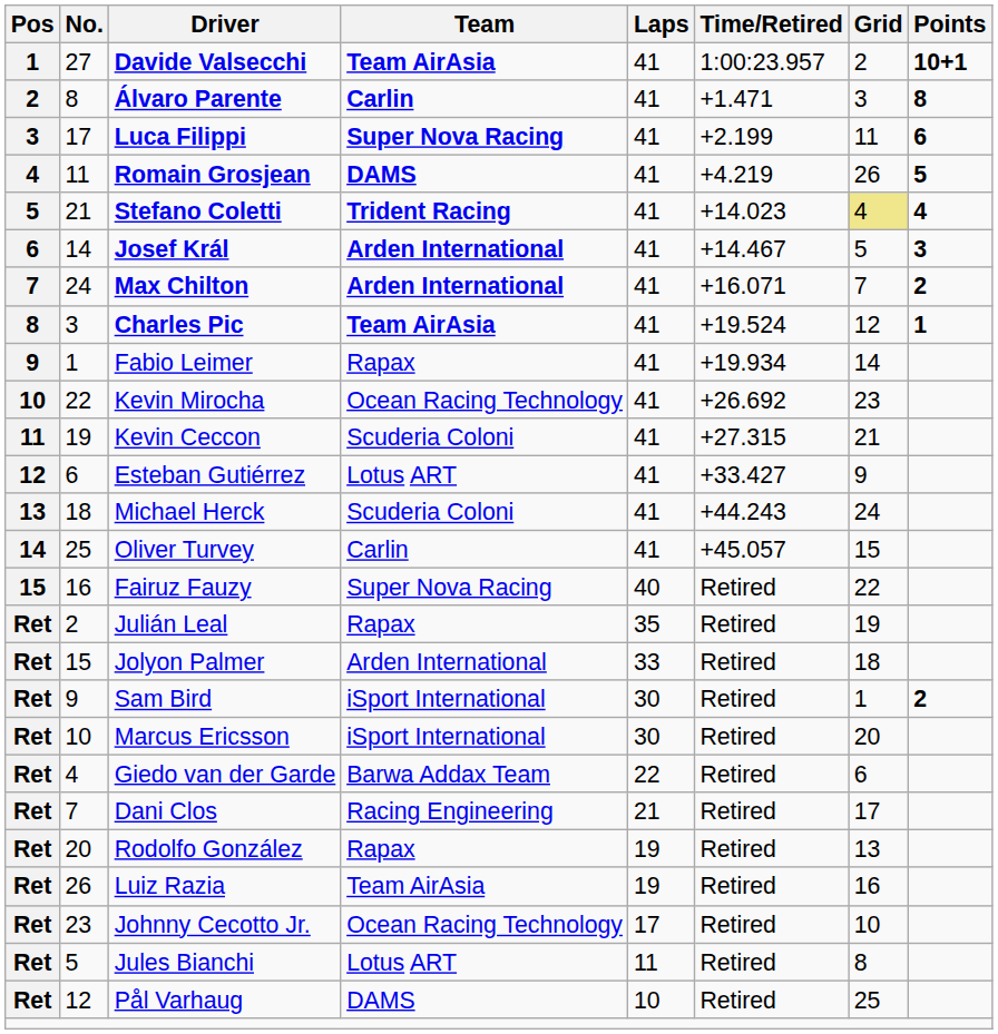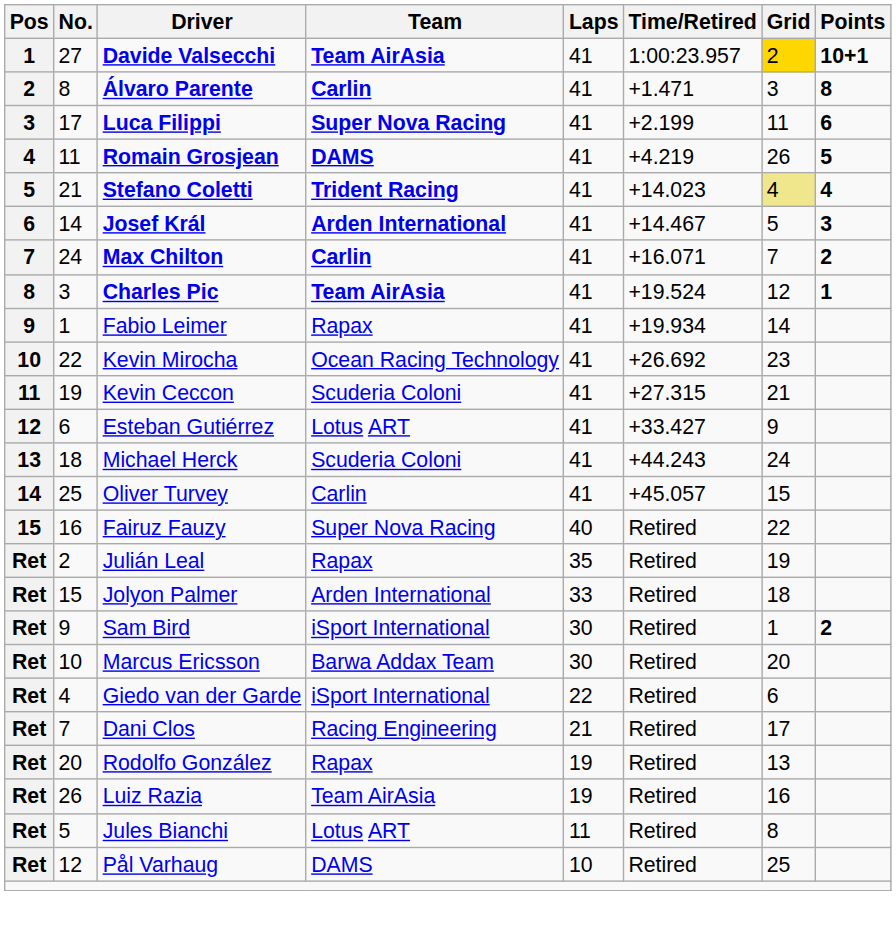Davide Valsecchi | Grid: no background -> gold background
Max Chilton | Team: Arden International -> Carlin
Marcus Ericsson | Team: iSport International -> Barwa Addax Team
Giedo van der Garde | Team: Barwa Addax Team -> iSport International
- row: Ret | 23 | Johnny Cecotto Jr. | Ocean Racing Technology | 17 | Retired | 10
